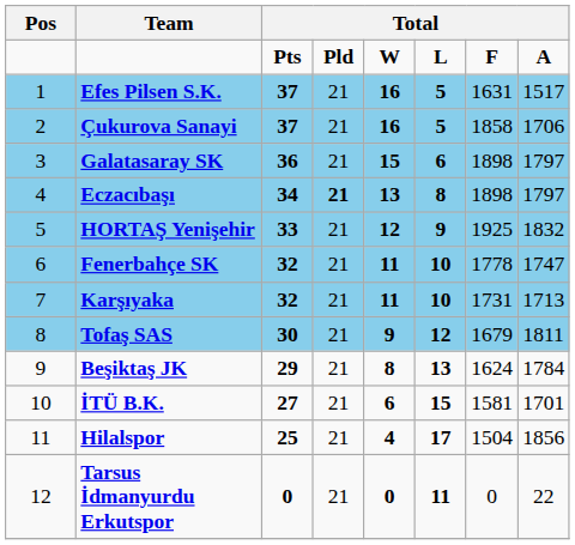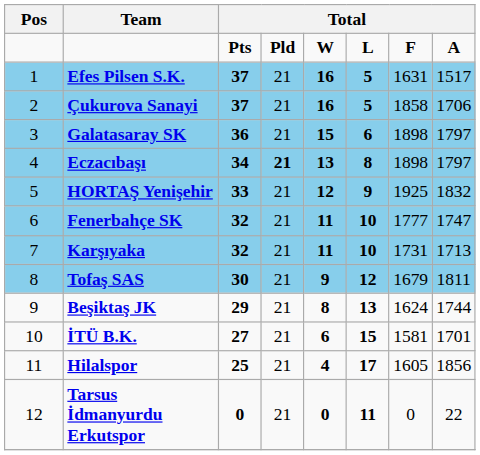Fenerbahçe SK | column 7: 1778 -> 1777
Beşiktaş JK | column 8: 1784 -> 1744
Hilalspor | column 7: 1504 -> 1605
